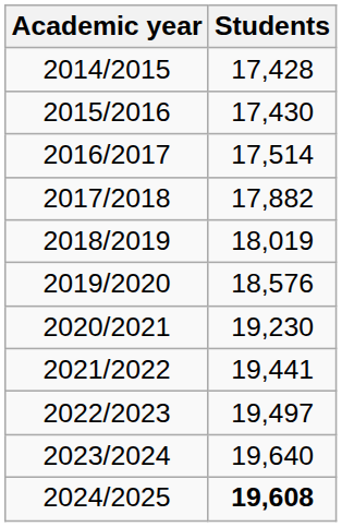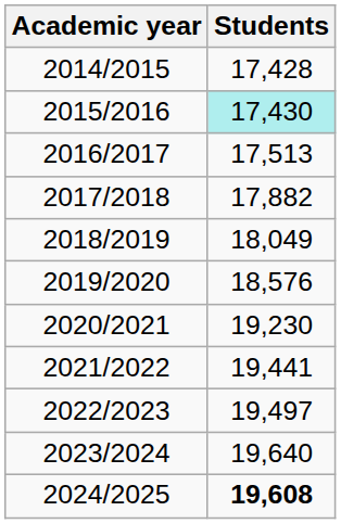2015/2016 | Students: no background -> paleturquoise background
2016/2017 | Students: 17,514 -> 17,513
2018/2019 | Students: 18,019 -> 18,049
